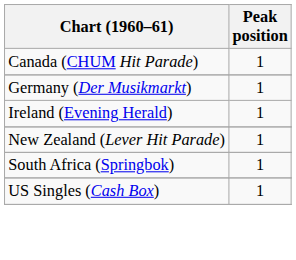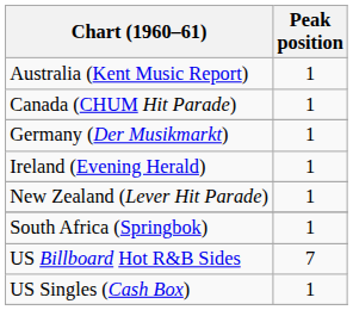+ row: Australia (Kent Music Report) | 1
+ row: US Billboard Hot R&B Sides | 7
